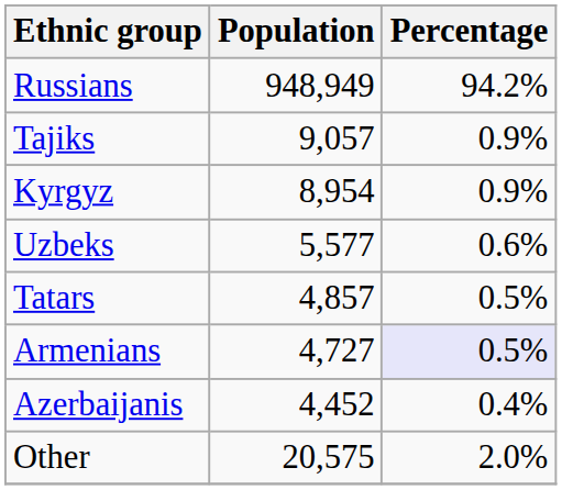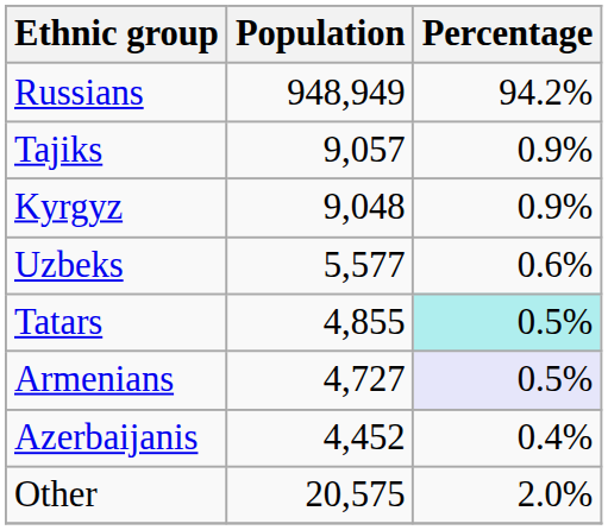Kyrgyz | Population: 8,954 -> 9,048
Tatars | Population: 4,857 -> 4,855
Tatars | Percentage: no background -> paleturquoise background
